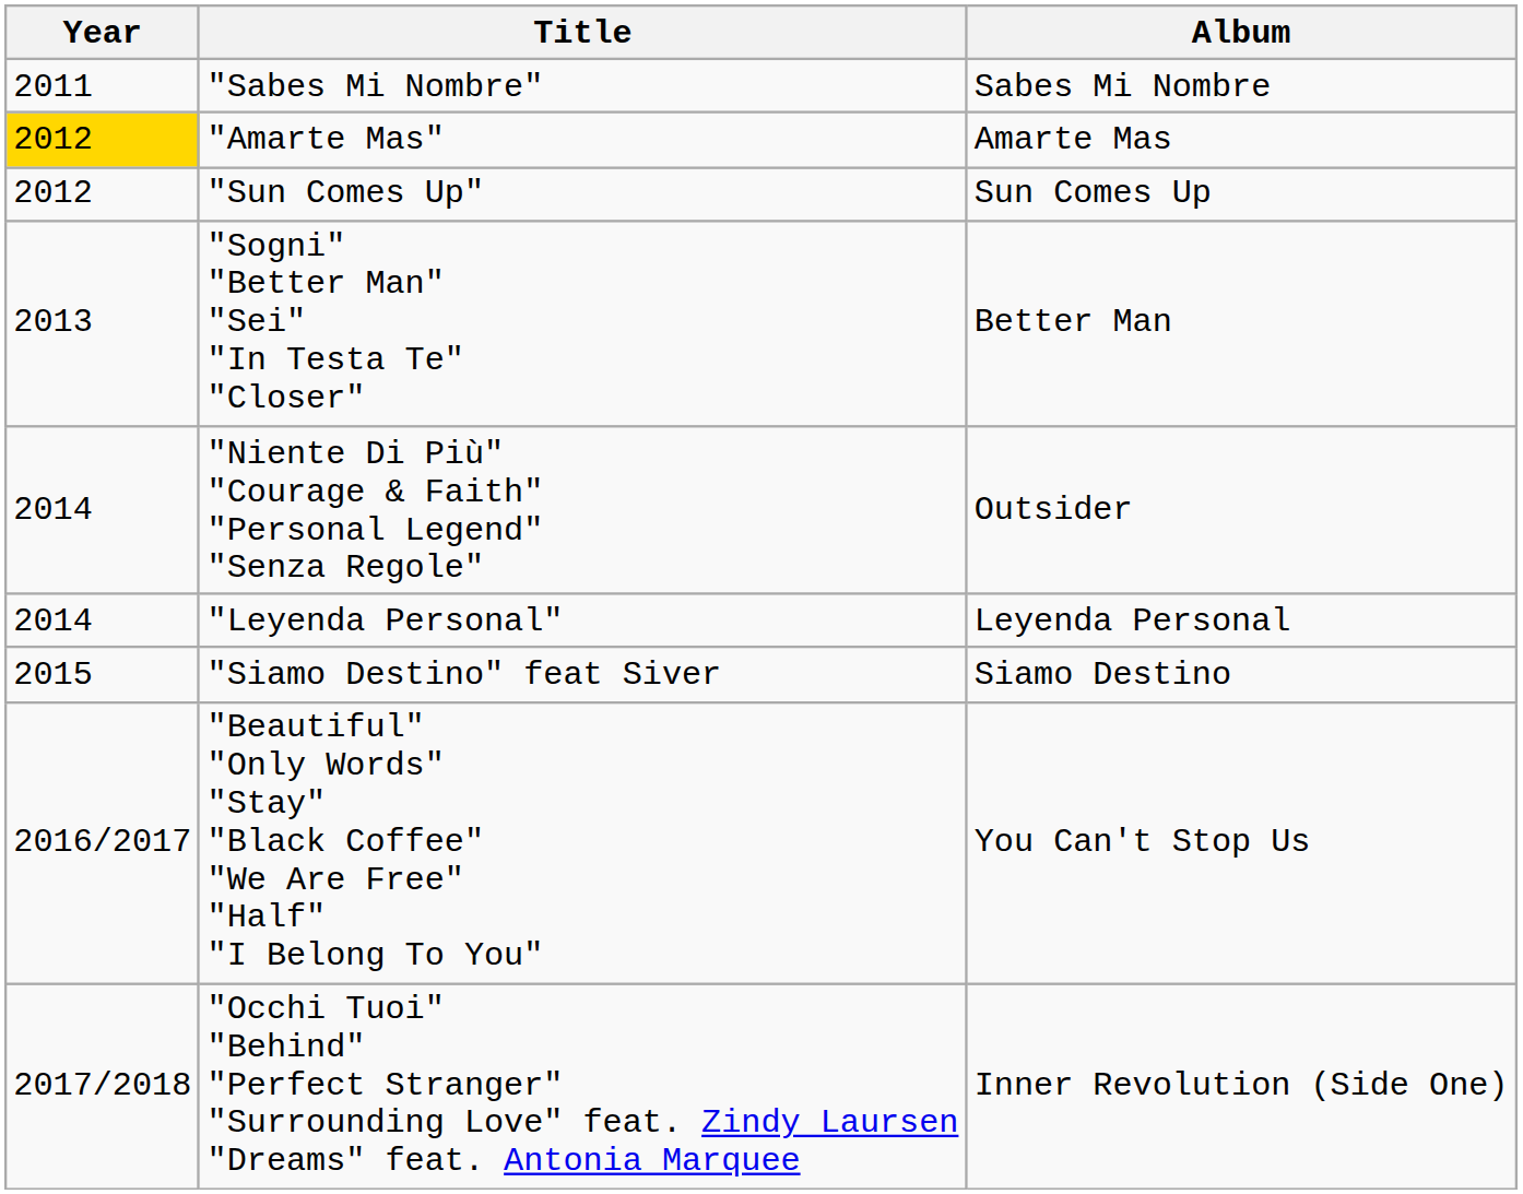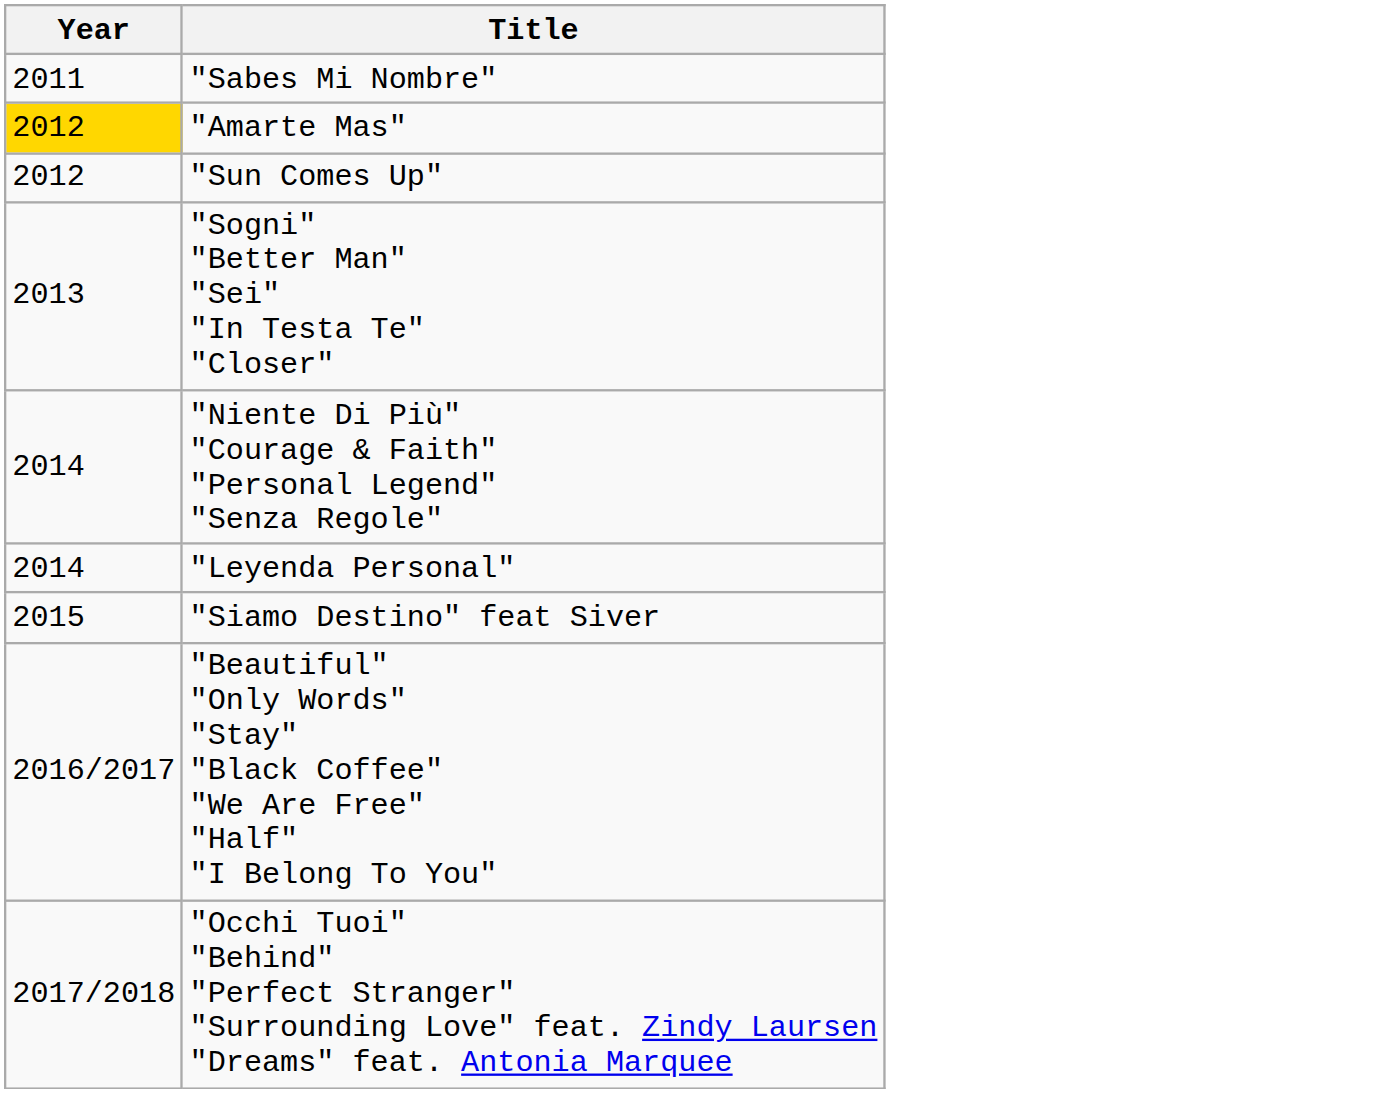- column: Album | Sabes Mi Nombre | Amarte Mas | Sun Comes Up | Better Man | Outsider | Leyenda Personal | Siamo Destino | You Can't Stop Us | Inner Revolution (Side One)
